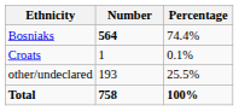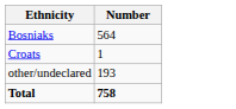- column: Percentage | 74.4% | 0.1% | 25.5% | 100%
Bosniaks | Number: bold -> normal
